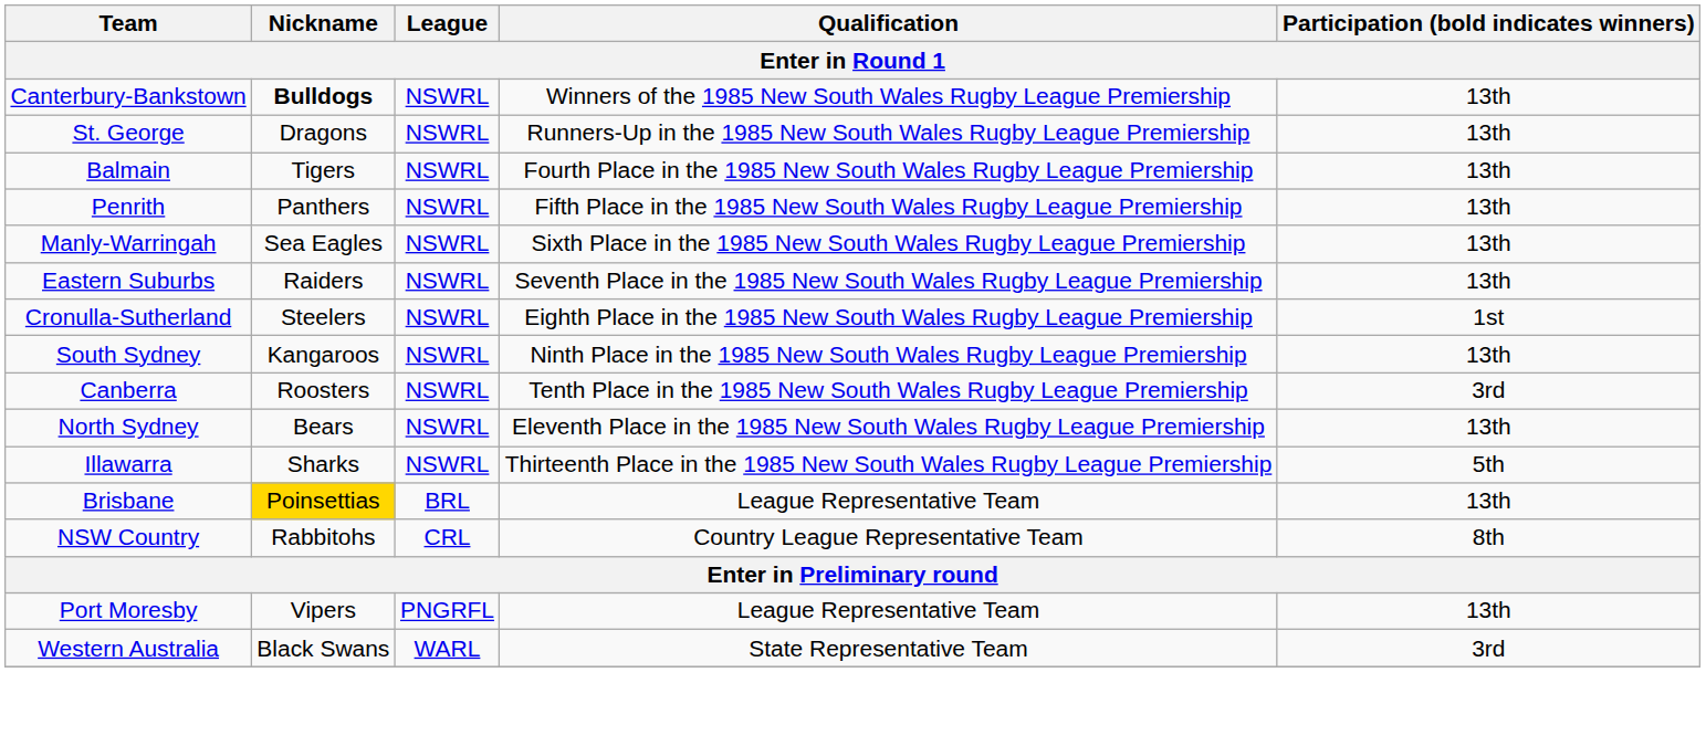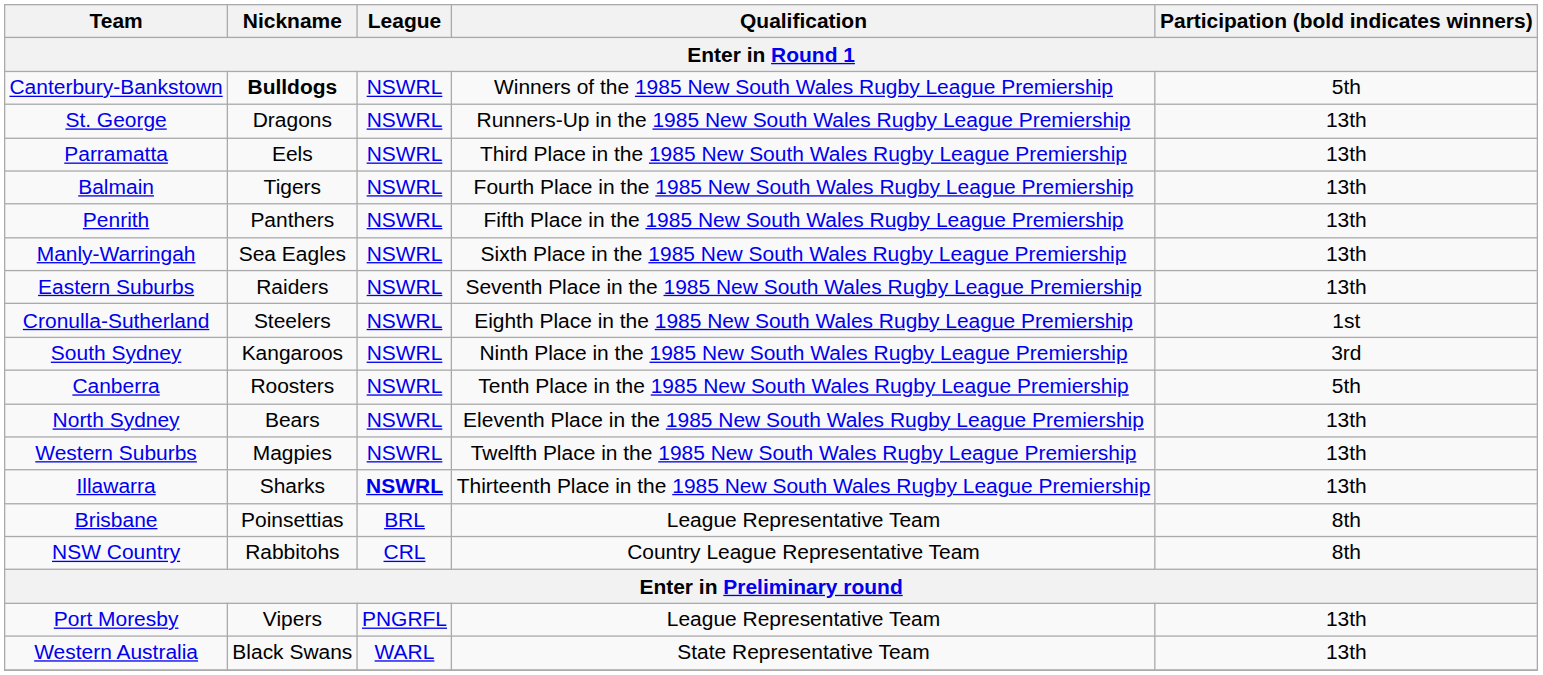Canterbury-Bankstown | Participation (bold indicates winners): 13th -> 5th
+ row: Parramatta | Eels | NSWRL | Third Place in the 1985 New South Wales Rugby League Premiership | 13th
South Sydney | Participation (bold indicates winners): 13th -> 3rd
Canberra | Participation (bold indicates winners): 3rd -> 5th
+ row: Western Suburbs | Magpies | NSWRL | Twelfth Place in the 1985 New South Wales Rugby League Premiership | 13th
Illawarra | League: normal -> bold
Illawarra | Participation (bold indicates winners): 5th -> 13th
Brisbane | Nickname: gold background -> no background
Brisbane | Participation (bold indicates winners): 13th -> 8th
Western Australia | Participation (bold indicates winners): 3rd -> 13th
